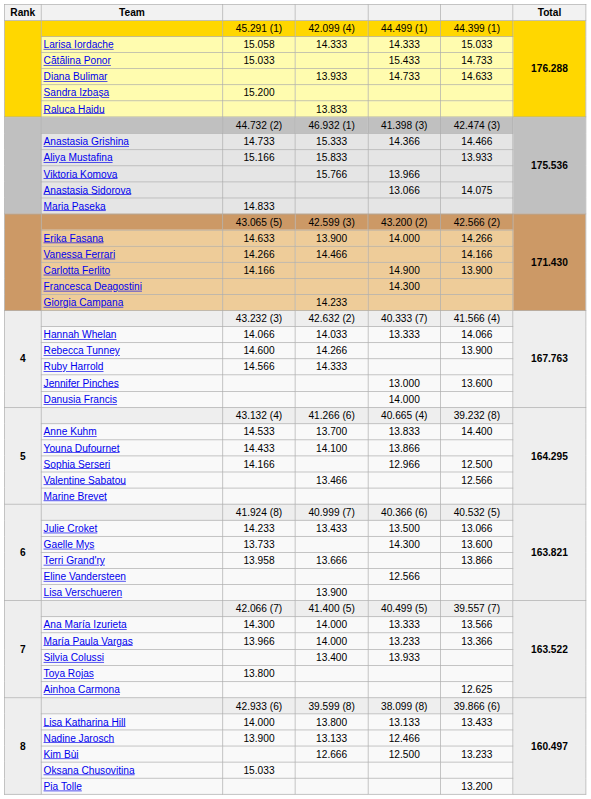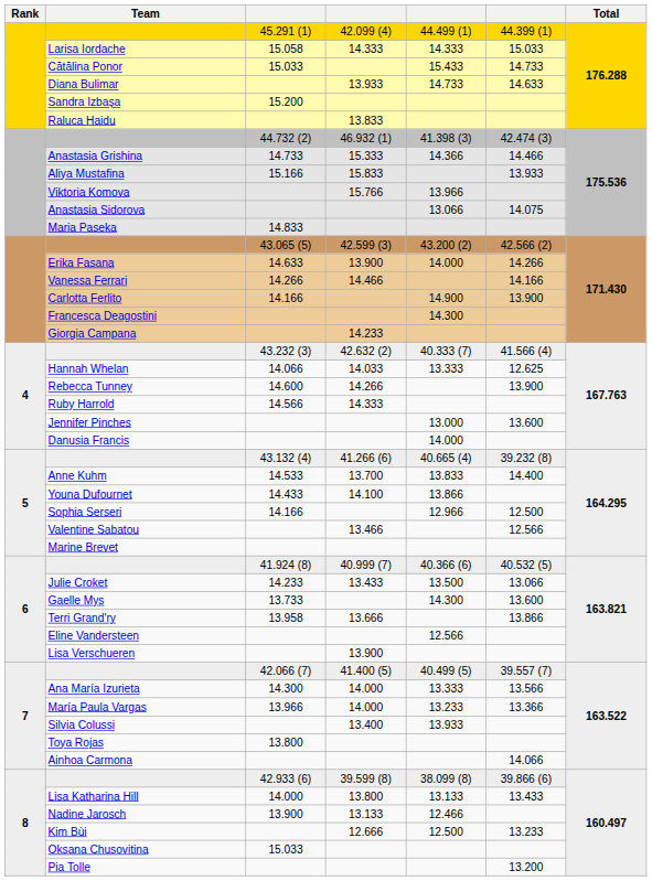Hannah Whelan | column 6: 14.066 -> 12.625
Ainhoa Carmona | column 6: 12.625 -> 14.066
